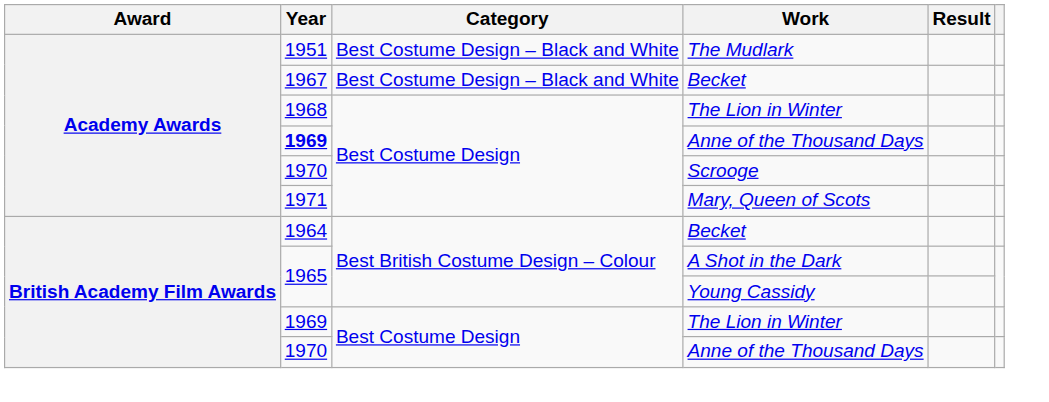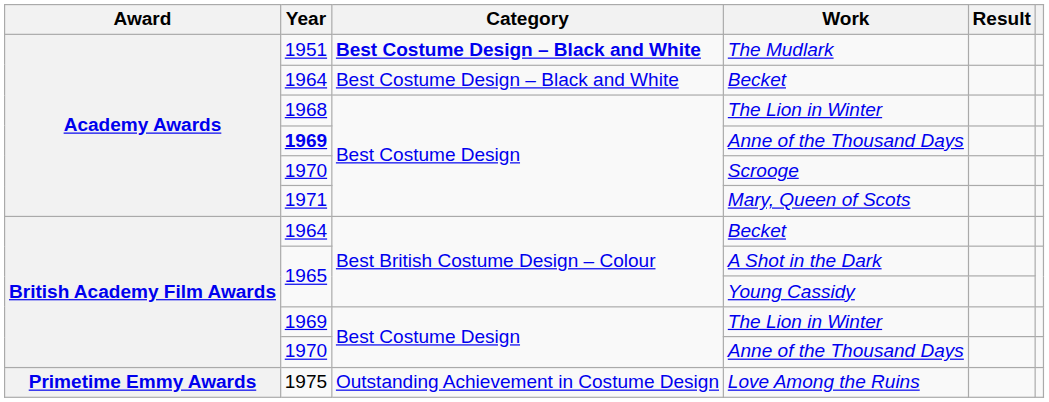The Mudlark | Category: normal -> bold
Academy Awards / Becket | Year: 1967 -> 1964
+ row: Primetime Emmy Awards | 1975 | Outstanding Achievement in Costume Design | Love Among the Ruins
